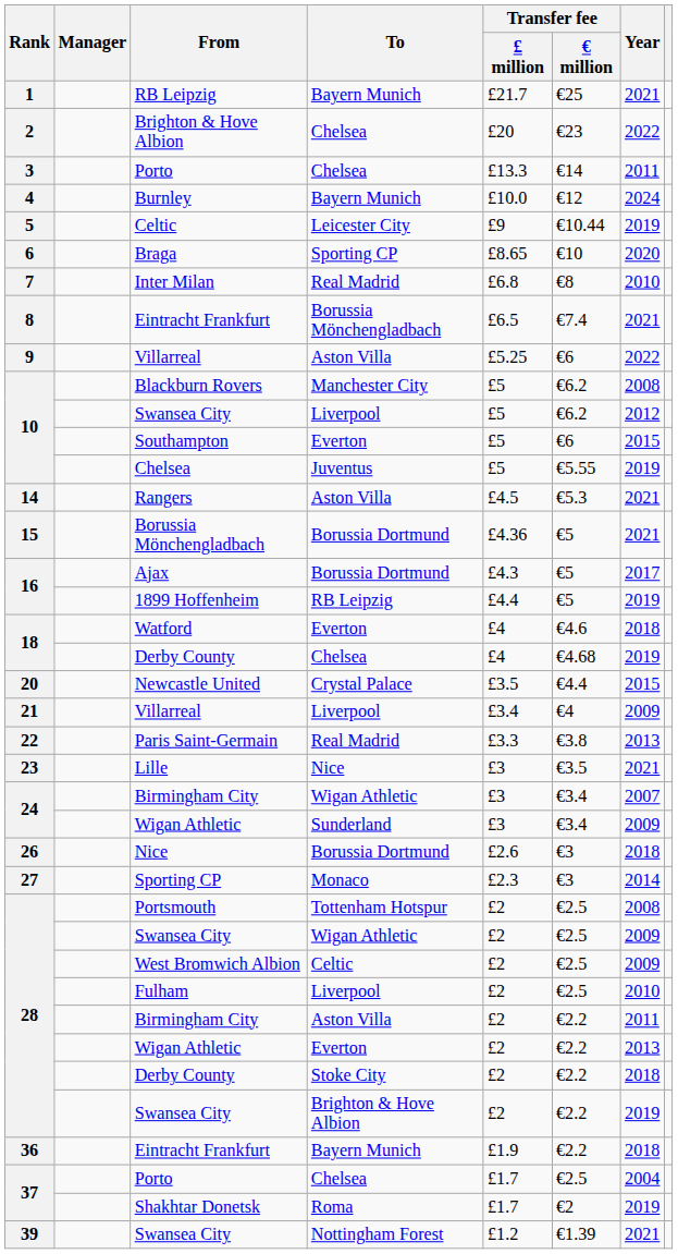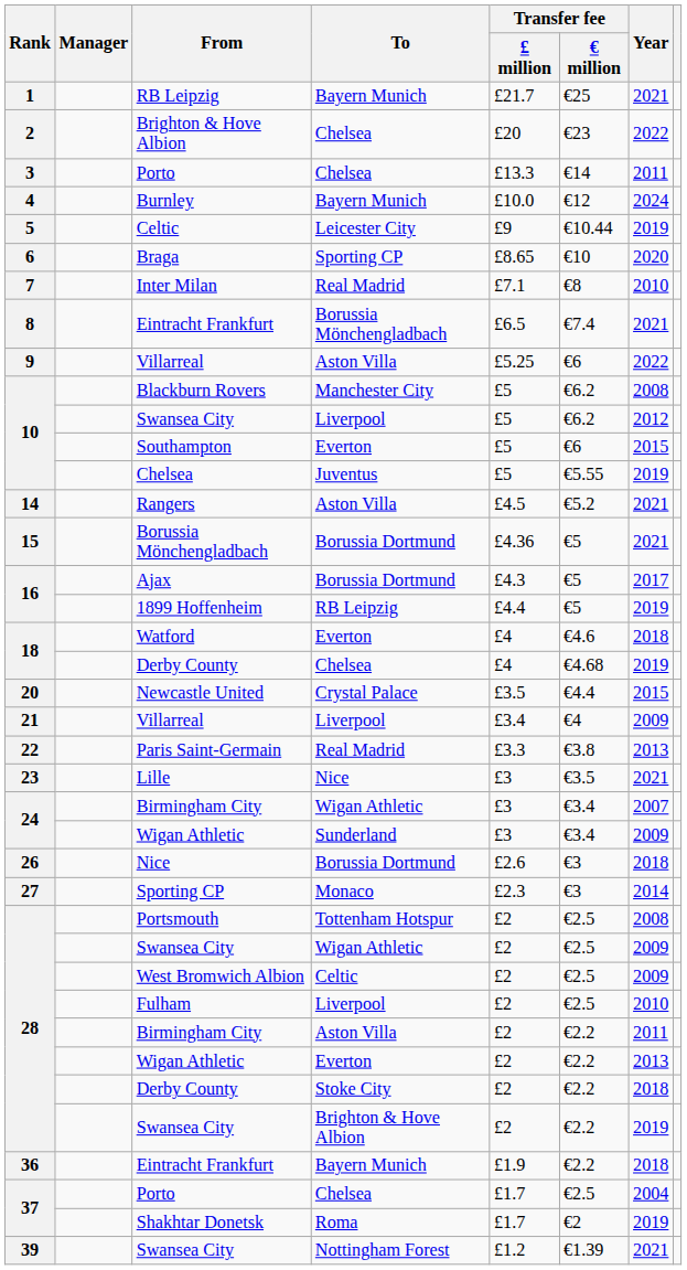Inter Milan | Transfer fee / £ million: £6.8 -> £7.1
Rangers | Transfer fee / € million: €5.3 -> €5.2
